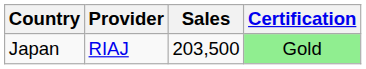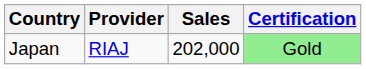Japan | Sales: 203,500 -> 202,000
